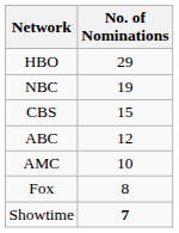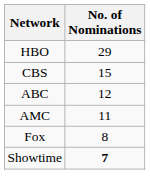- row: NBC | 19
AMC | No. of Nominations: 10 -> 11
